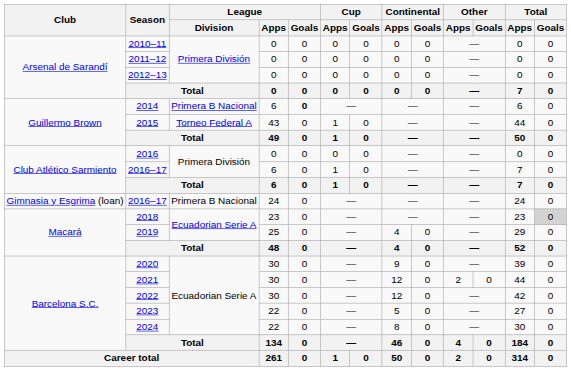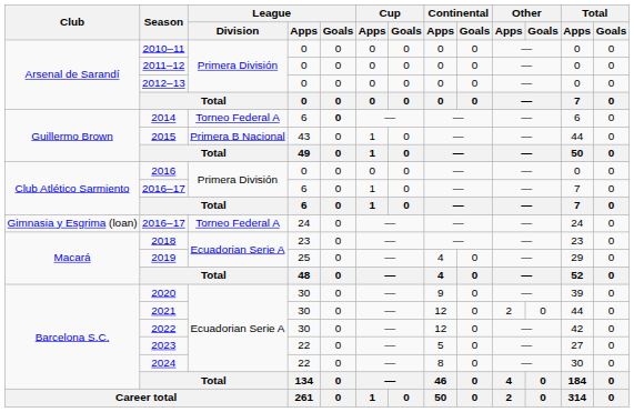2014 | League / Division: Primera B Nacional -> Torneo Federal A
2015 | League / Division: Torneo Federal A -> Primera B Nacional
2016–17 / 24 | League / Division: Primera B Nacional -> Torneo Federal A
2018 | Total / Goals: lightgrey background -> no background
